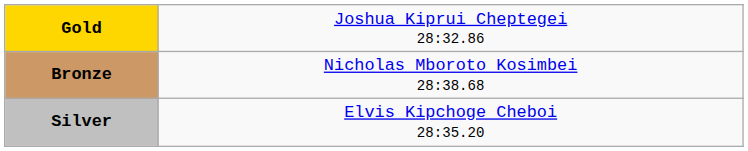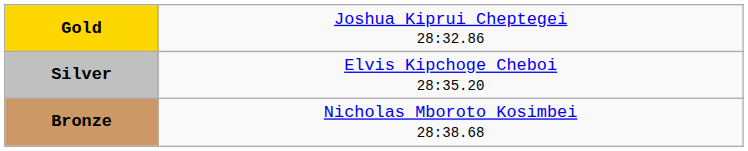rows swapped: Silver <-> Bronze
